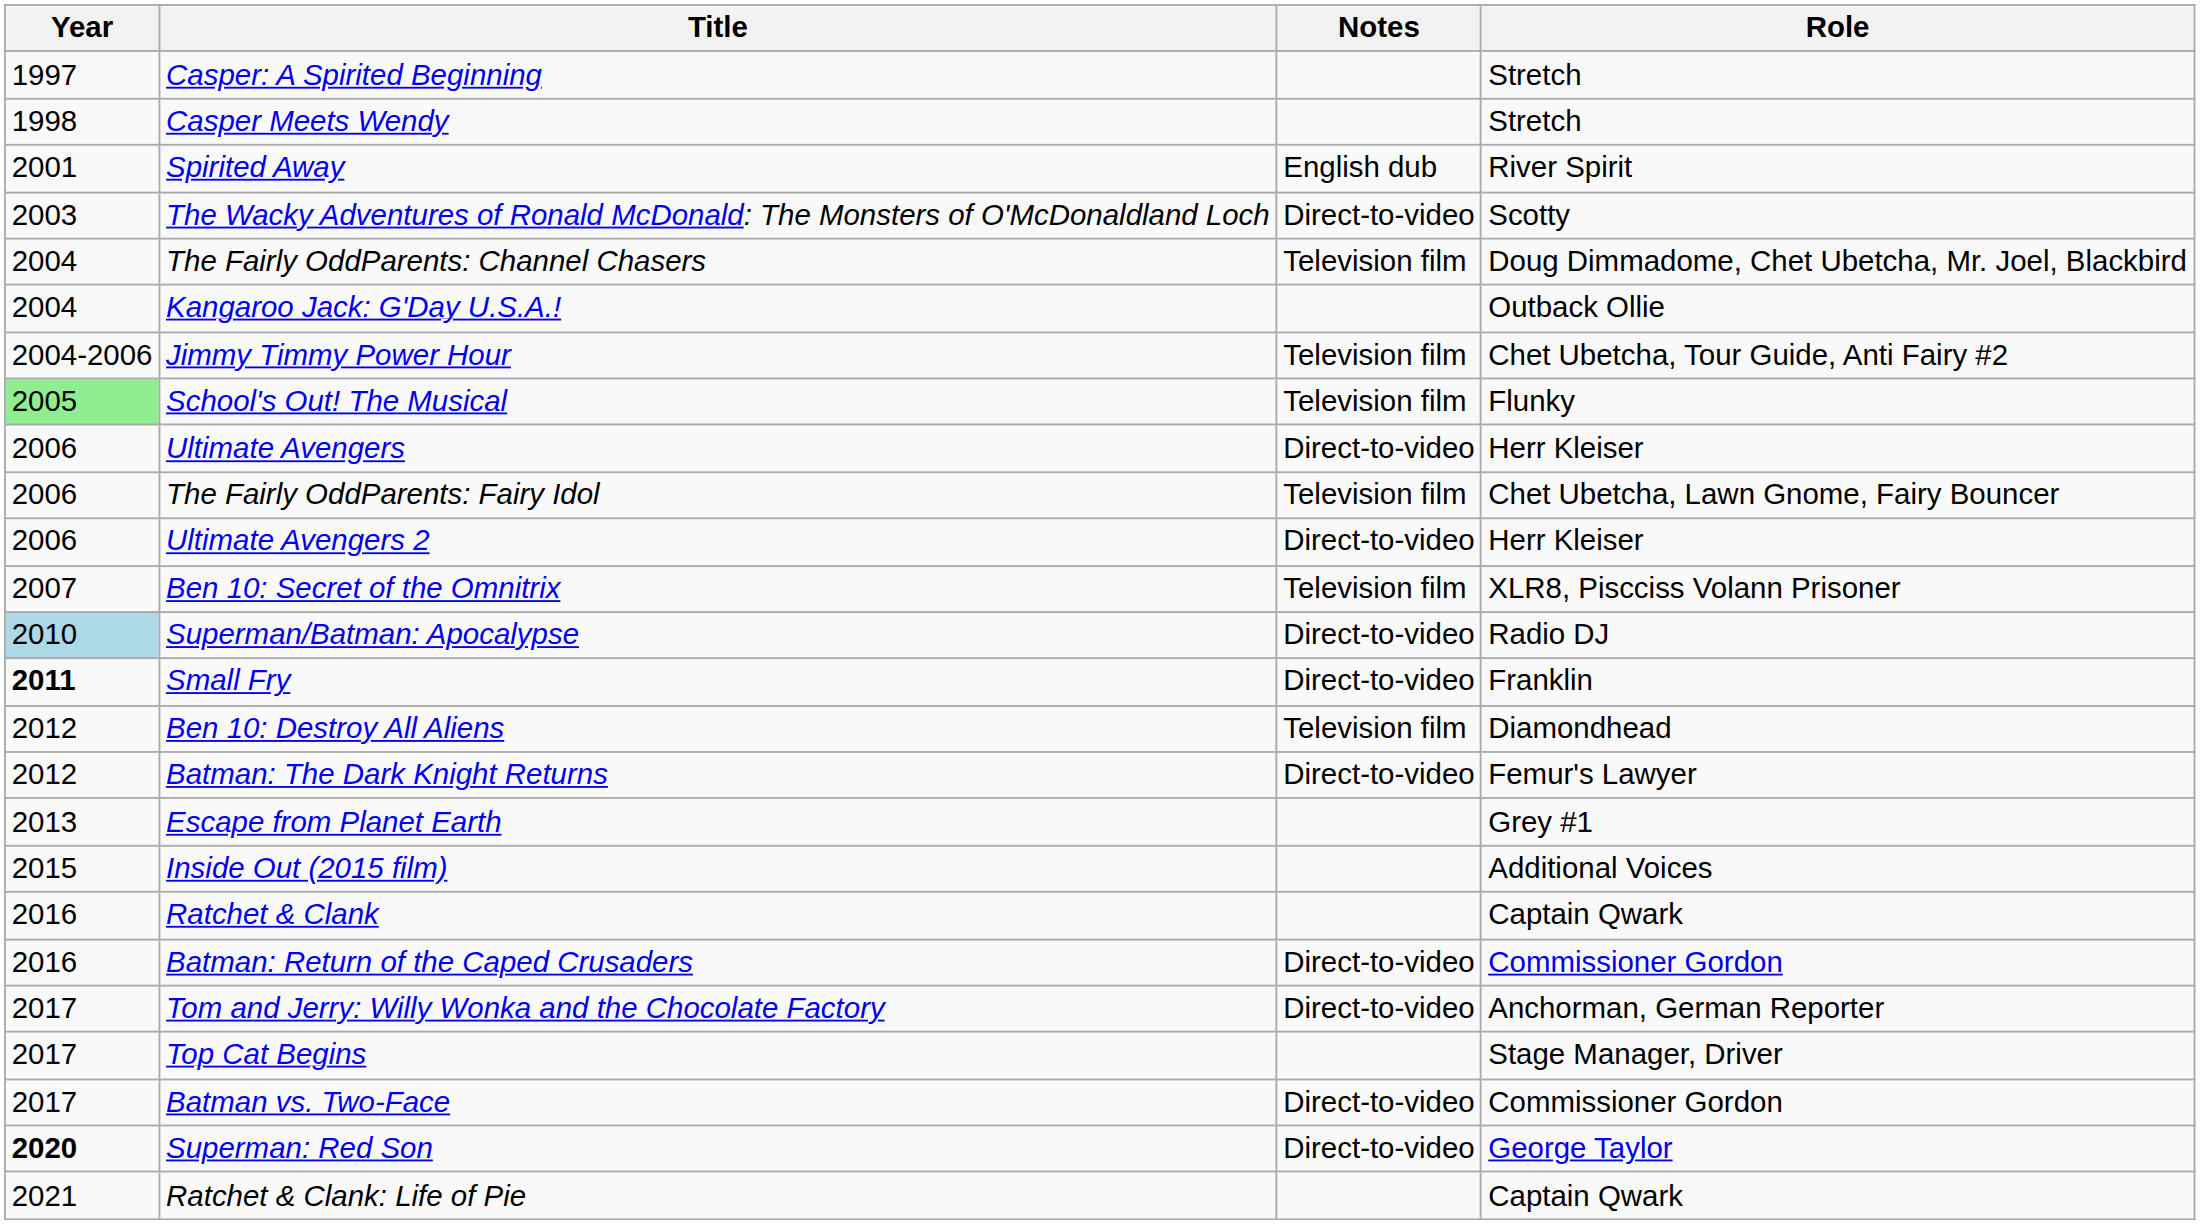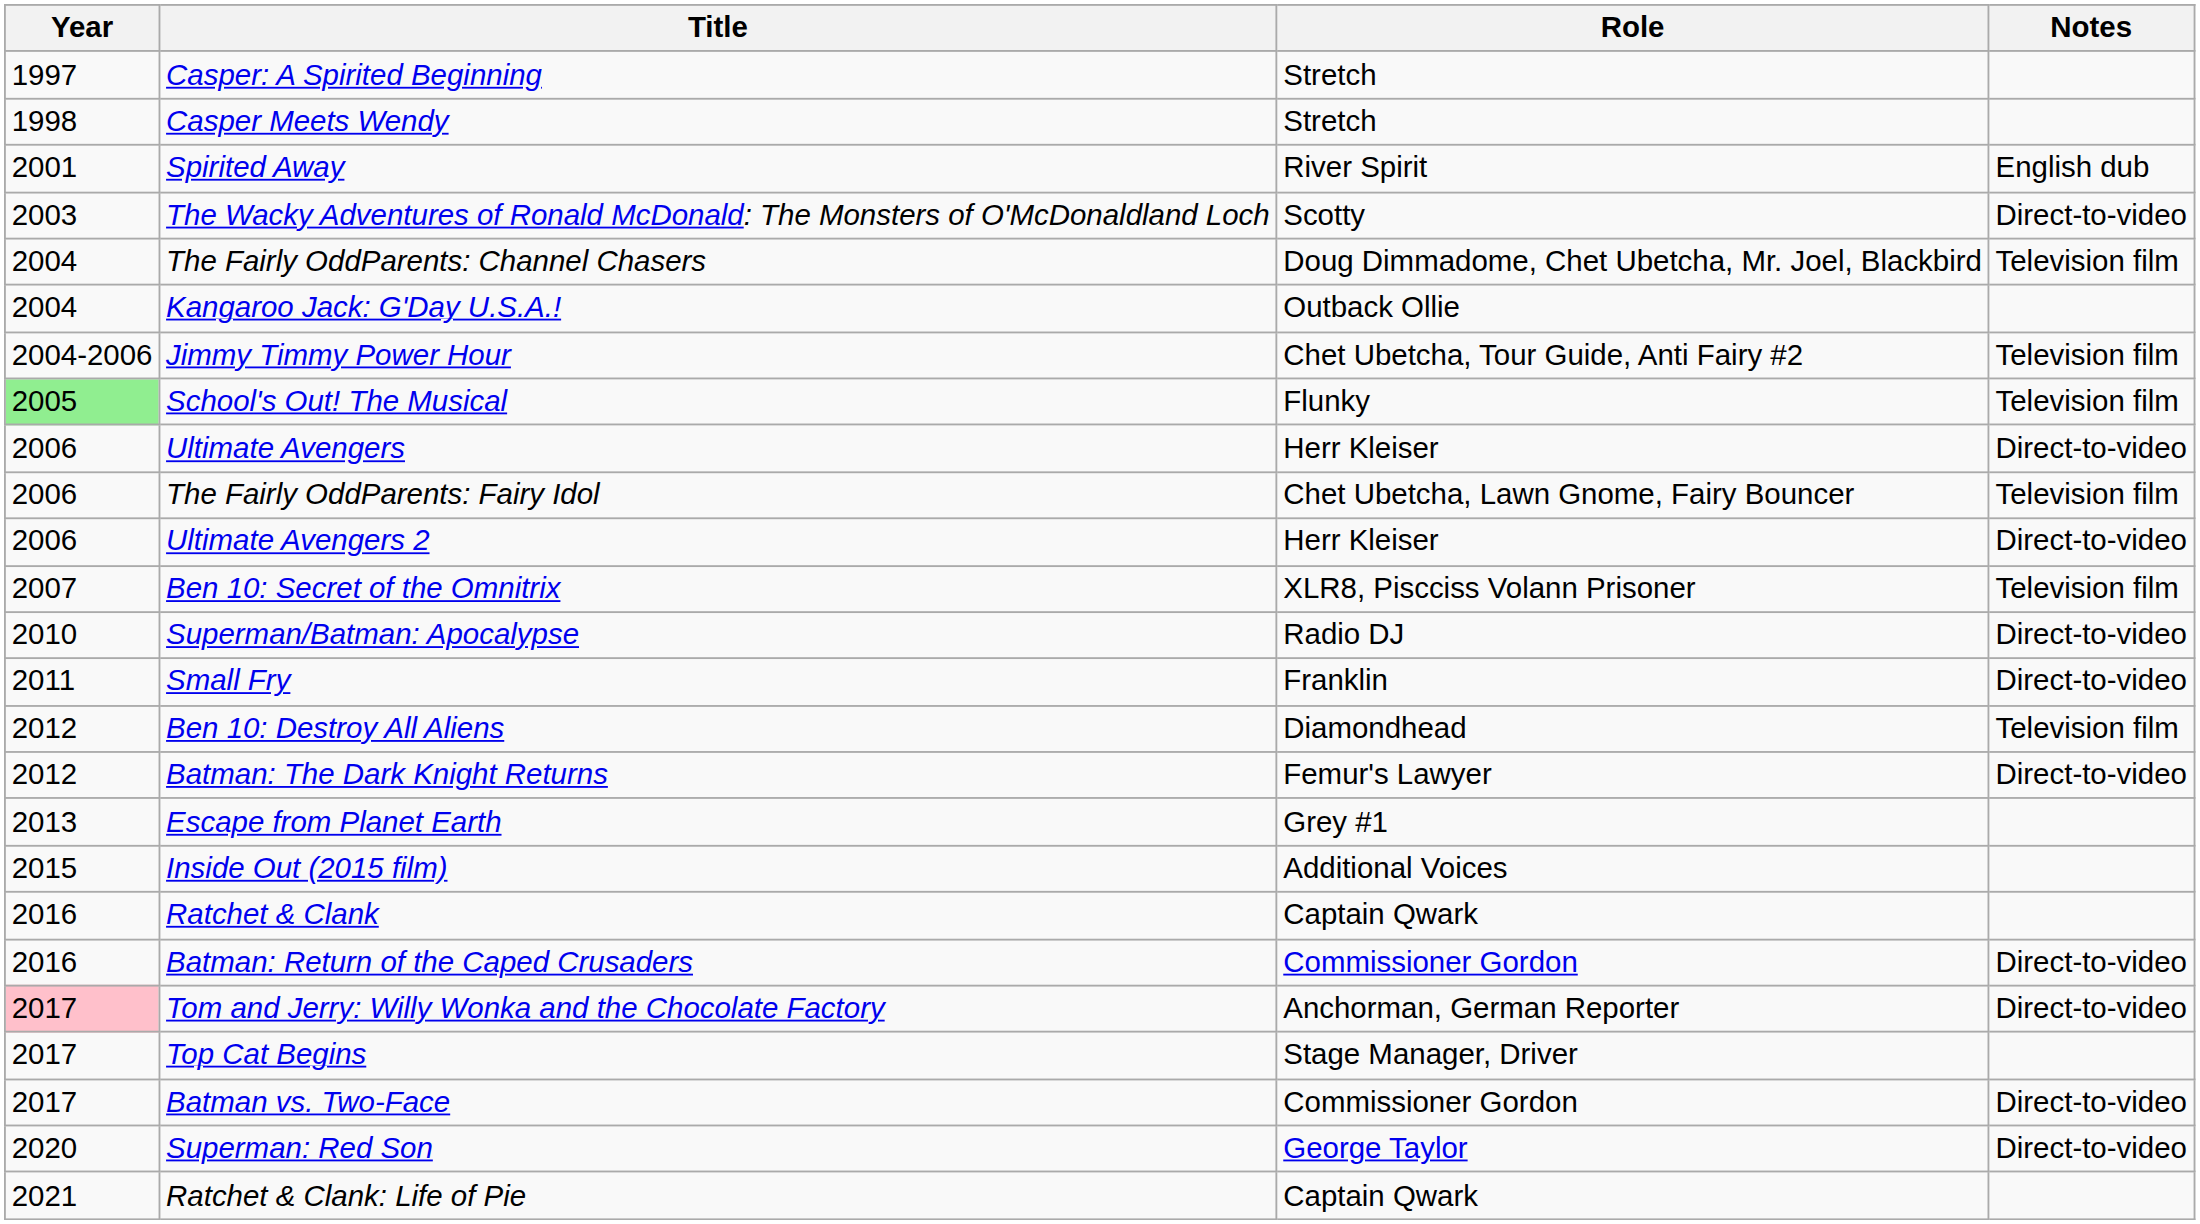columns swapped: Role <-> Notes
Superman/Batman: Apocalypse | Year: lightblue background -> no background
Small Fry | Year: bold -> normal
Tom and Jerry: Willy Wonka and the Chocolate Factory | Year: no background -> pink background
Superman: Red Son | Year: bold -> normal
